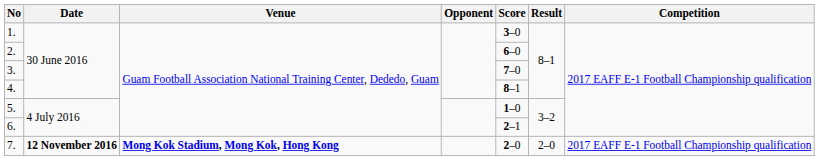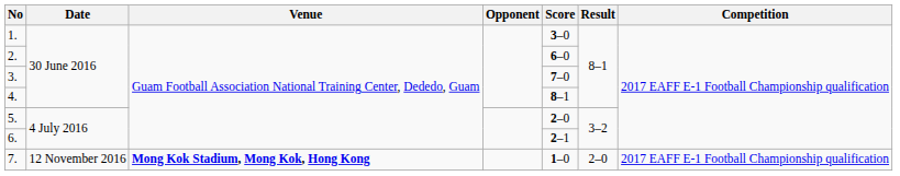5. | Score: 1–0 -> 2–0
7. | Date: bold -> normal
7. | Score: 2–0 -> 1–0
